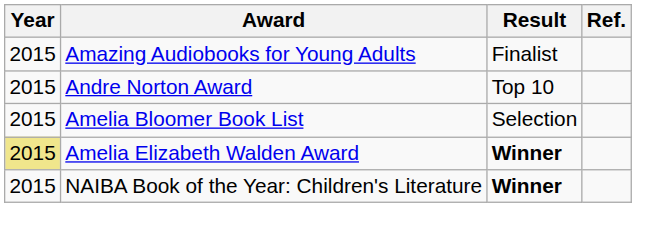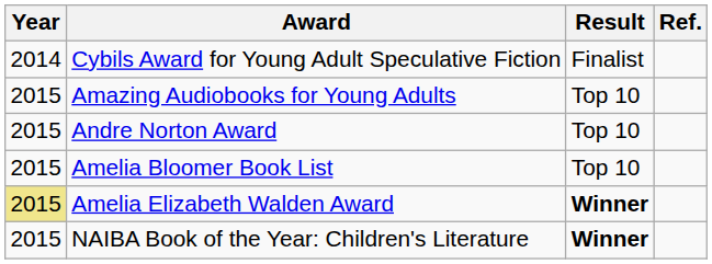+ row: 2014 | Cybils Award for Young Adult Speculative Fiction | Finalist
Amazing Audiobooks for Young Adults | Result: Finalist -> Top 10
Amelia Bloomer Book List | Result: Selection -> Top 10
